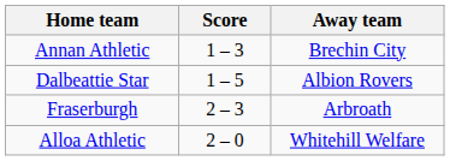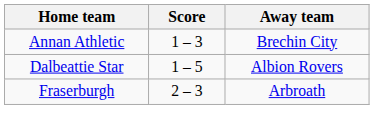- row: Alloa Athletic | 2 – 0 | Whitehill Welfare
